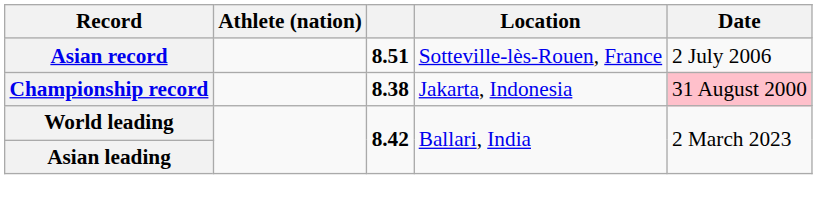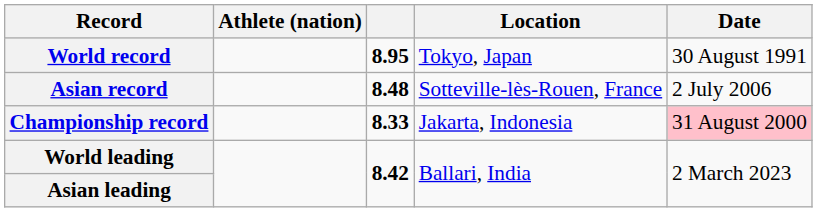+ row: World record | 8.95 | Tokyo, Japan | 30 August 1991
Asian record | column 3: 8.51 -> 8.48
Championship record | column 3: 8.38 -> 8.33
